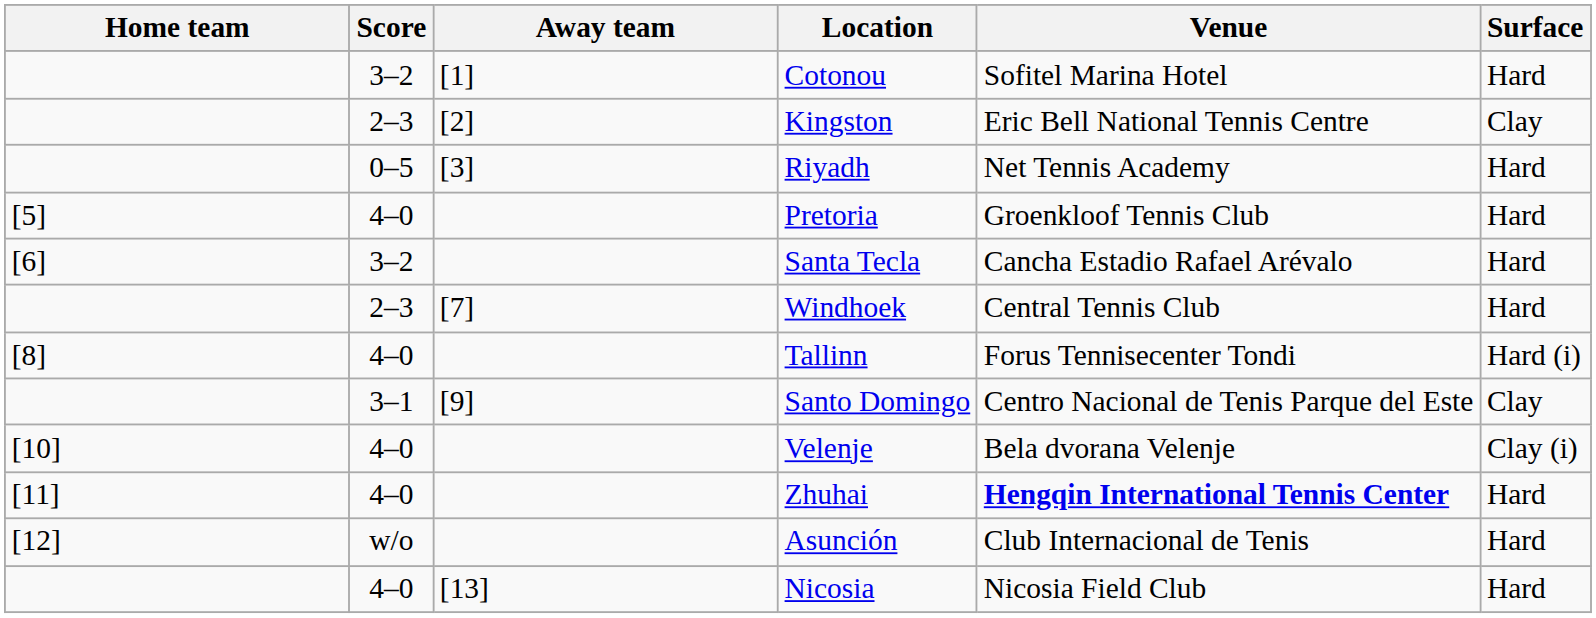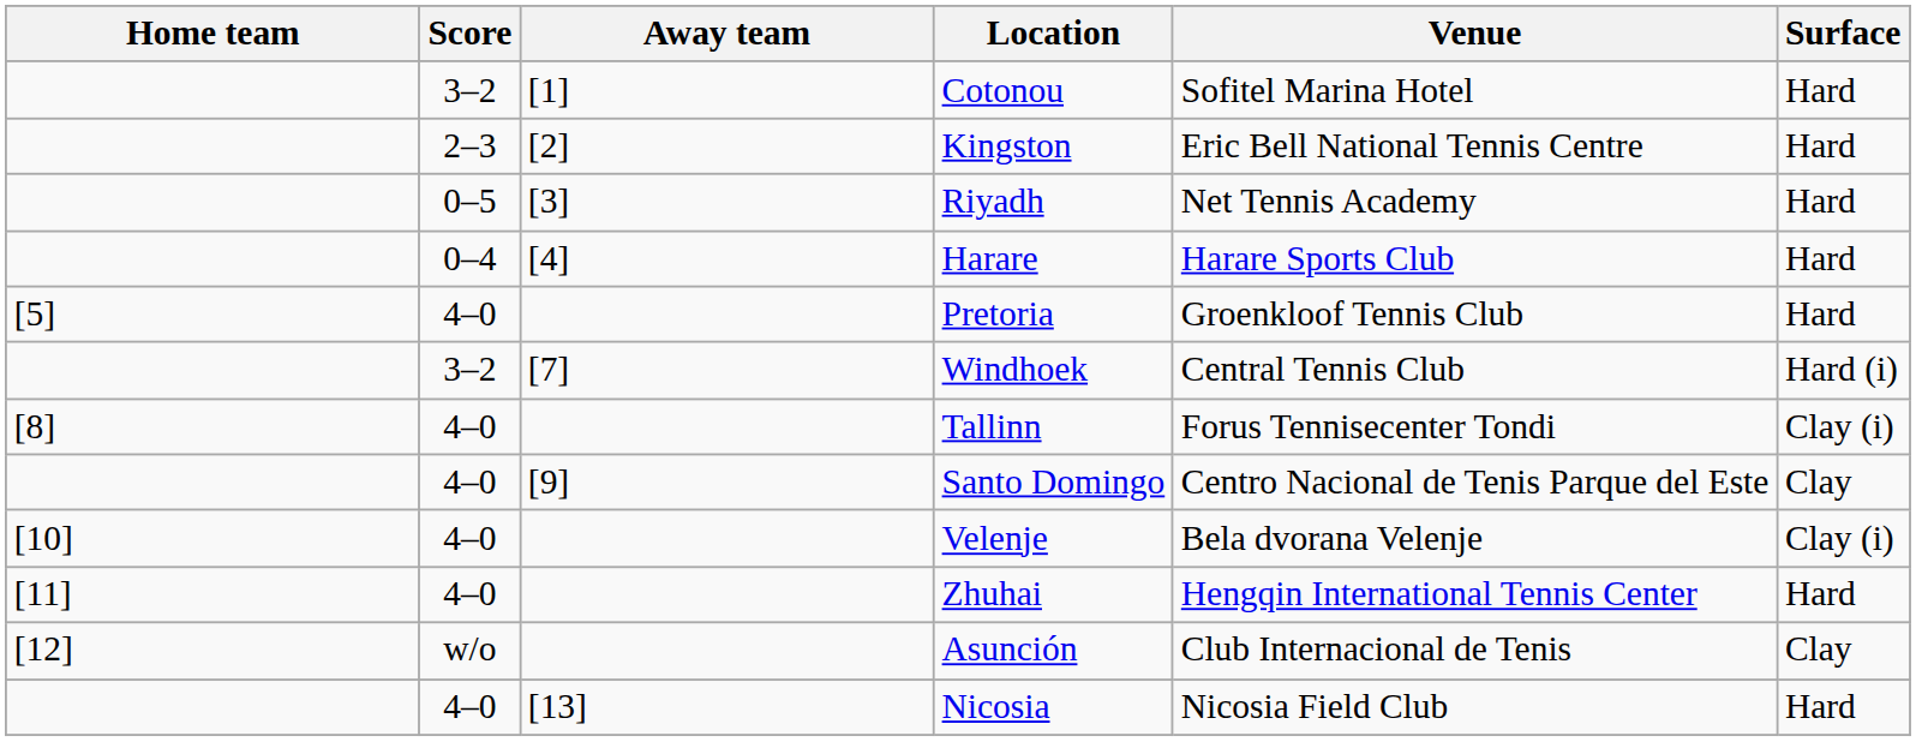Kingston | Surface: Clay -> Hard
+ row: 0–4 | [4] | Harare | Harare Sports Club | Hard
- row: [6] | 3–2 | Santa Tecla | Cancha Estadio Rafael Arévalo | Hard
Windhoek | Score: 2–3 -> 3–2
Windhoek | Surface: Hard -> Hard (i)
Tallinn | Surface: Hard (i) -> Clay (i)
Santo Domingo | Score: 3–1 -> 4–0
Zhuhai | Venue: bold -> normal
Asunción | Surface: Hard -> Clay
